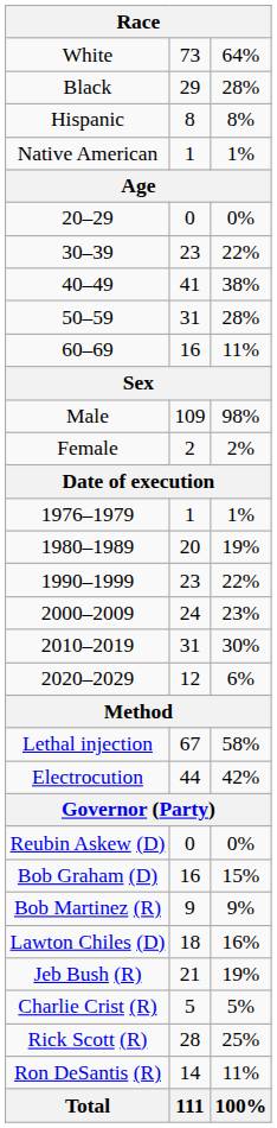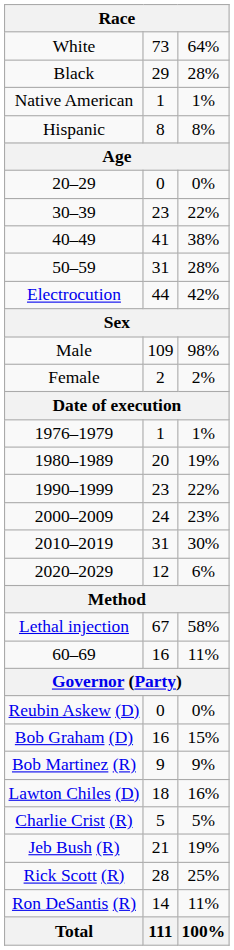rows swapped: Hispanic <-> Native American
rows swapped: 60–69 <-> Electrocution
rows swapped: Jeb Bush (R) <-> Charlie Crist (R)
